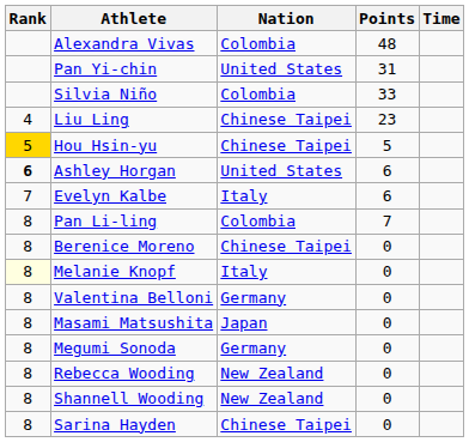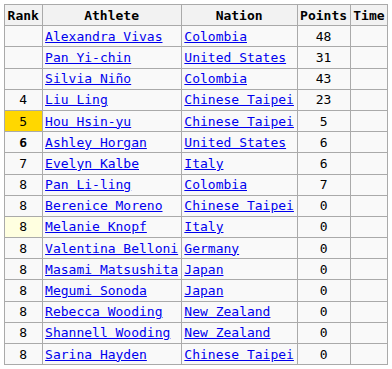Silvia Niño | Points: 33 -> 43
Megumi Sonoda | Nation: Germany -> Japan
